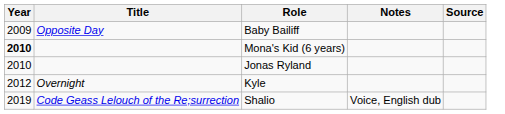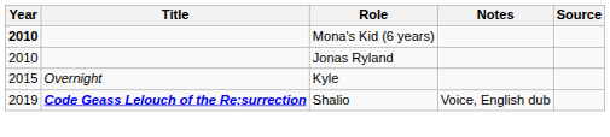- row: 2009 | Opposite Day | Baby Bailiff
Kyle | Year: 2012 -> 2015
Shalio | Title: normal -> bold
